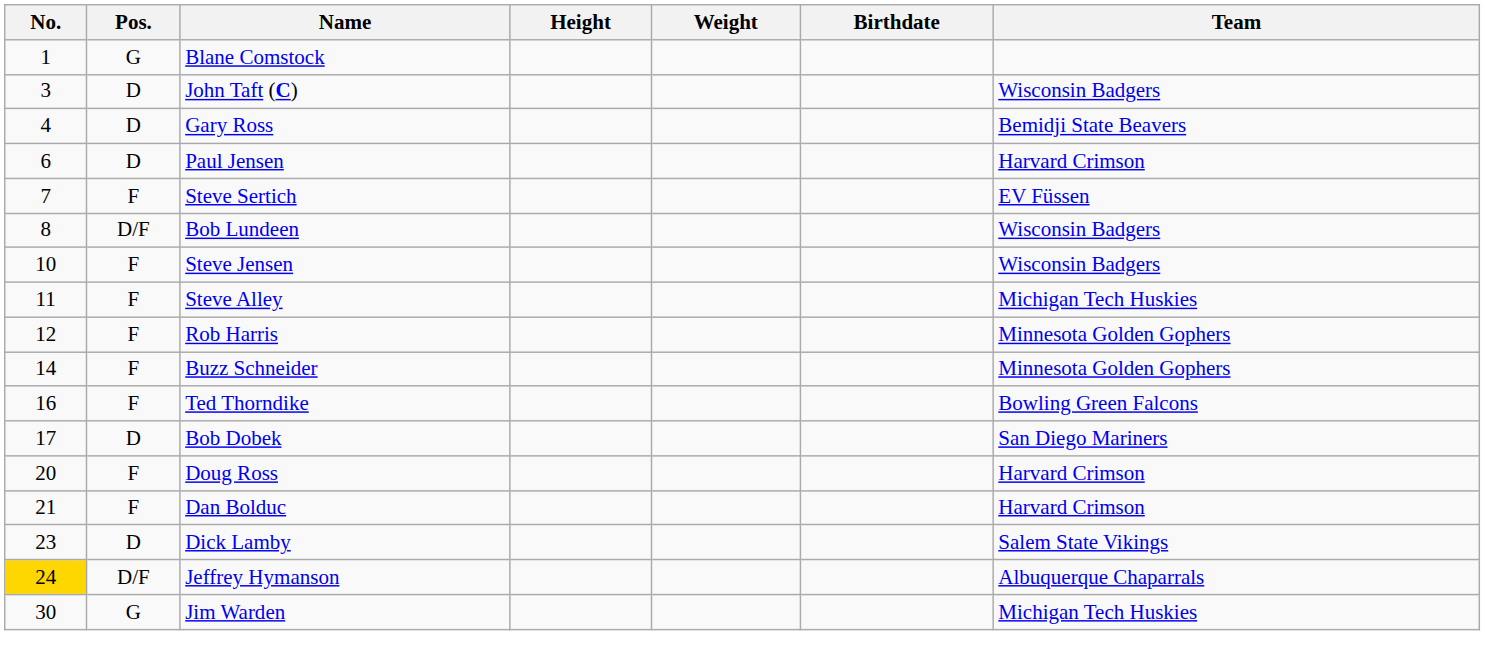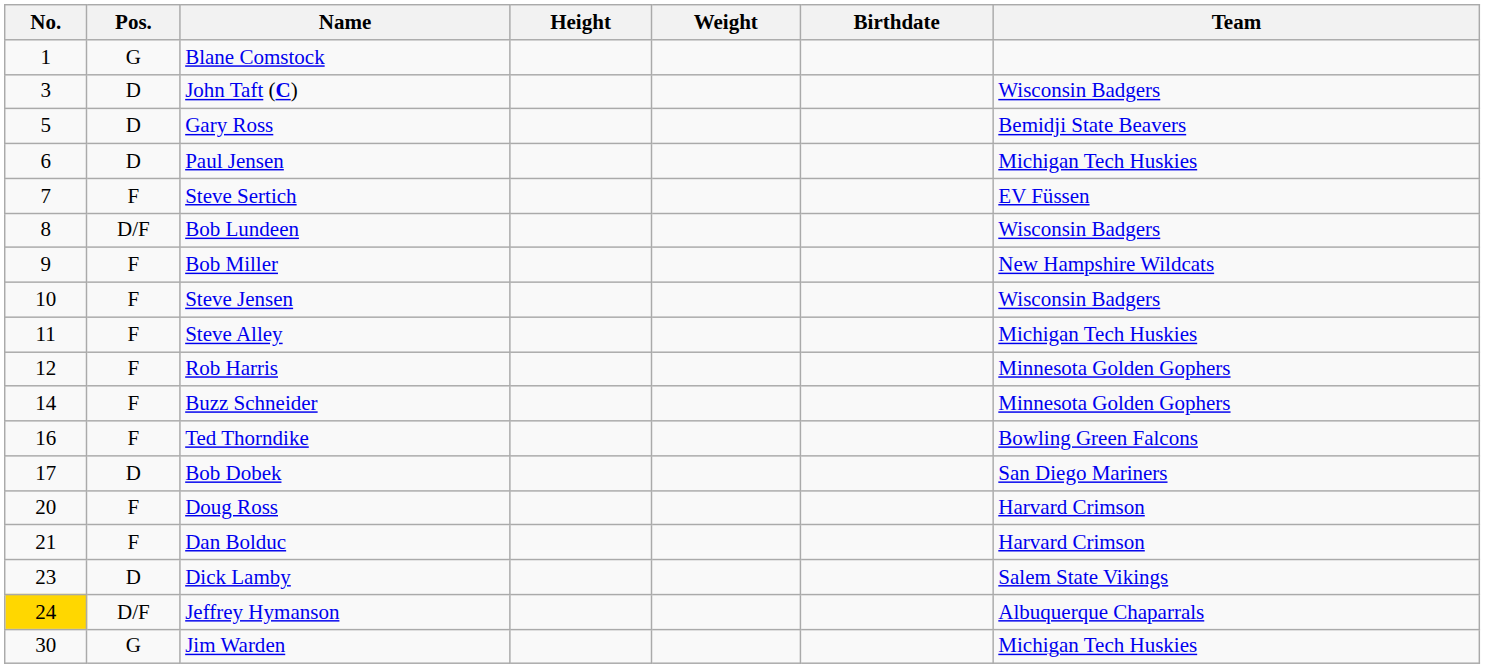Gary Ross | No.: 4 -> 5
Paul Jensen | Team: Harvard Crimson -> Michigan Tech Huskies
+ row: 9 | F | Bob Miller | New Hampshire Wildcats
